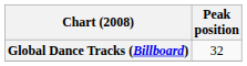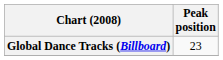Global Dance Tracks (Billboard) | Peak position: 32 -> 23
